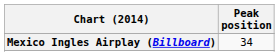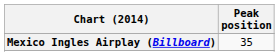Mexico Ingles Airplay (Billboard) | Peak position: 34 -> 35
